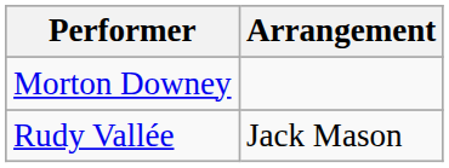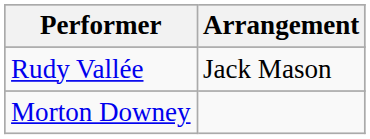rows swapped: Rudy Vallée <-> Morton Downey
